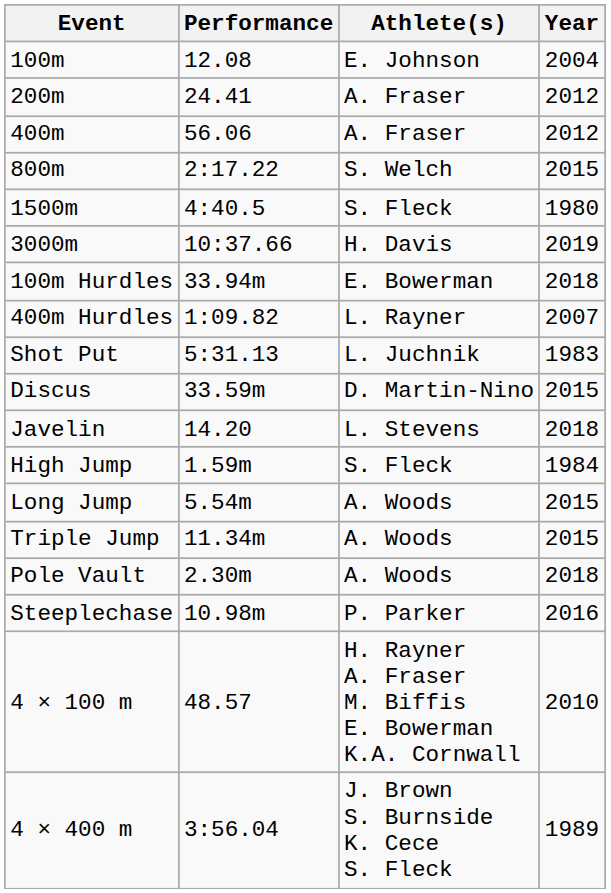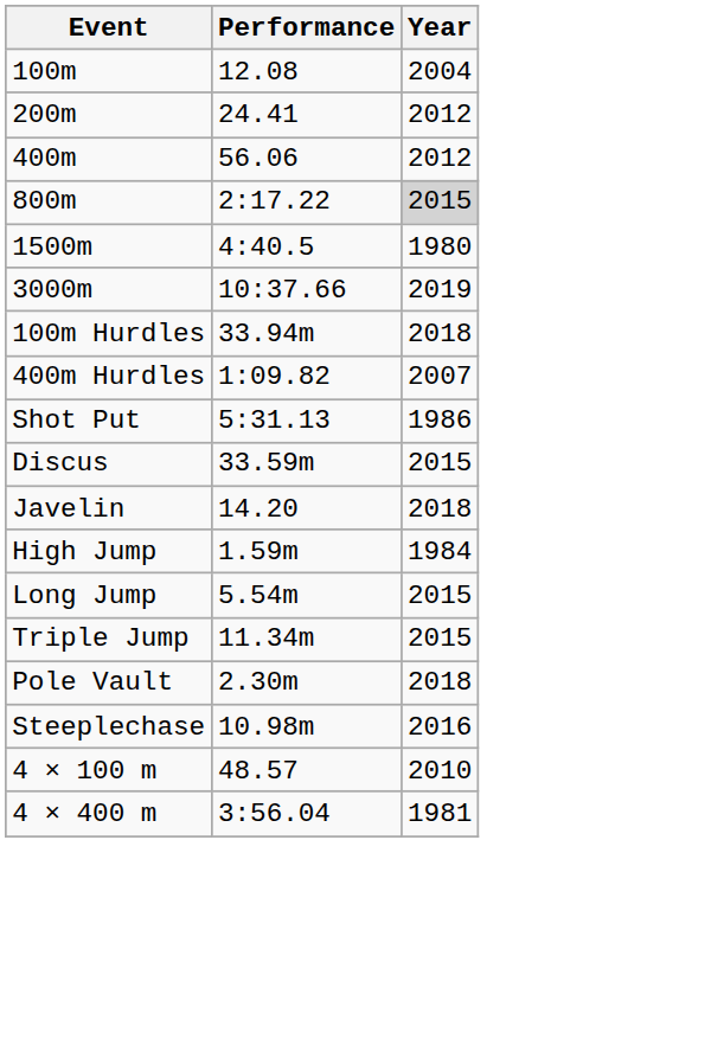- column: Athlete(s) | E. Johnson | A. Fraser | A. Fraser | S. Welch | S. Fleck | H. Davis | E. Bowerman | L. Rayner | L. Juchnik | D. Martin-Nino | L. Stevens | S. Fleck | A. Woods | A. Woods | A. Woods | P. Parker | H. Rayner A. Fraser M. Biffis E. Bowerman K.A. Cornwall | J. Brown S. Burnside K. Cece S. Fleck
800m | Year: no background -> lightgrey background
Shot Put | Year: 1983 -> 1986
4 × 400 m | Year: 1989 -> 1981
